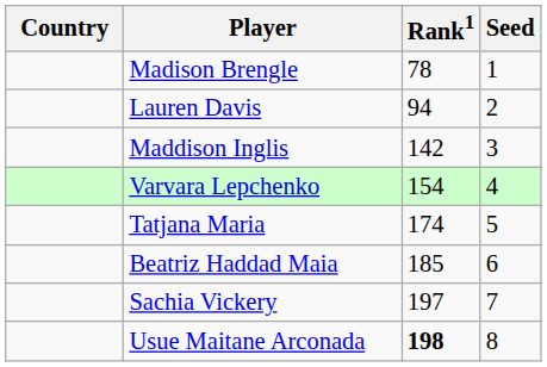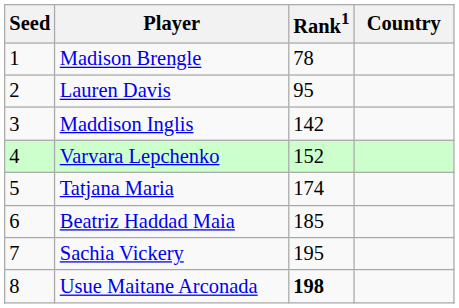columns swapped: Country <-> Seed
Lauren Davis | Rank1: 94 -> 95
Varvara Lepchenko | Rank1: 154 -> 152
Sachia Vickery | Rank1: 197 -> 195
